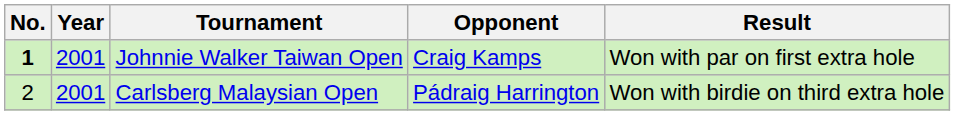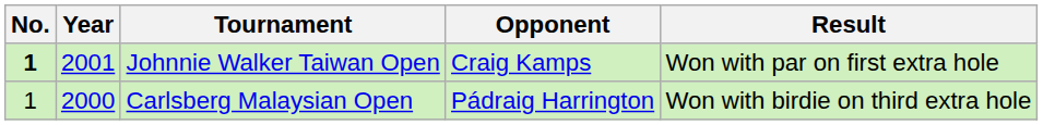Carlsberg Malaysian Open | No.: 2 -> 1
Carlsberg Malaysian Open | Year: 2001 -> 2000
